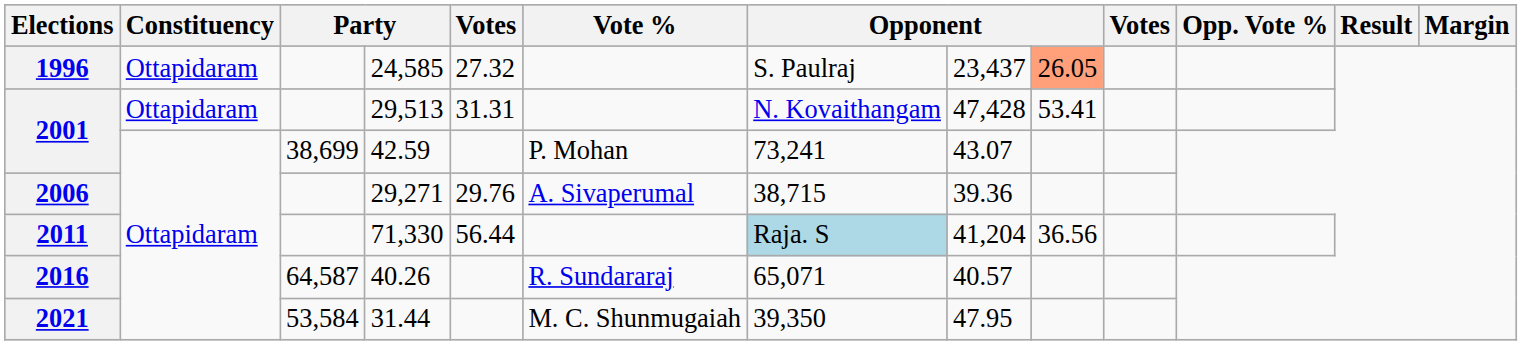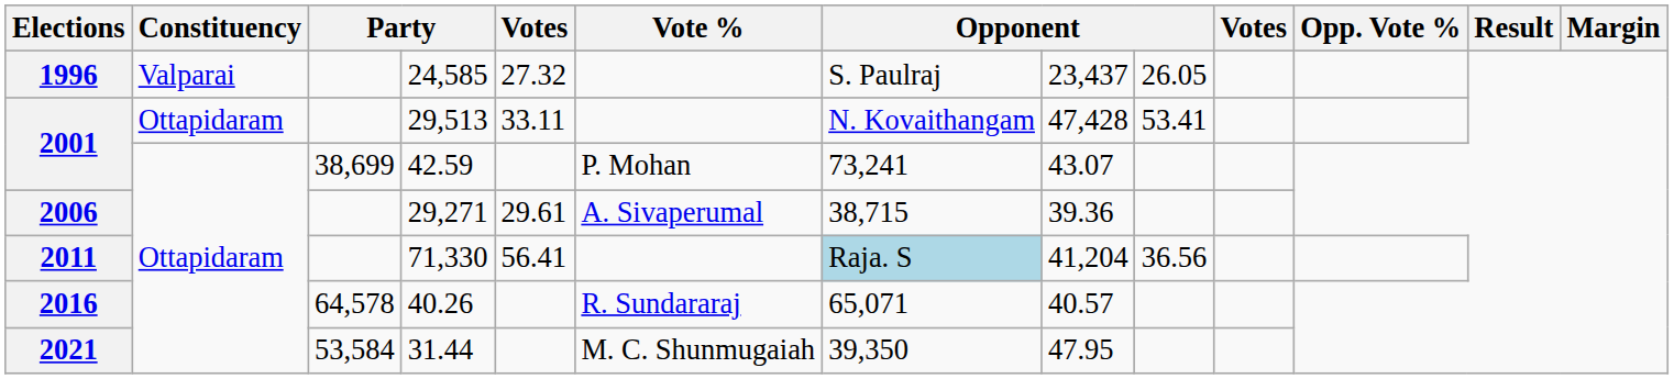24,585 | Constituency: Ottapidaram -> Valparai
24,585 | column 9: lightsalmon background -> no background
29,513 | column 5: 31.31 -> 33.11
29,271 | column 5: 29.76 -> 29.61
71,330 | column 5: 56.44 -> 56.41
40.26 | column 3: 64,587 -> 64,578
